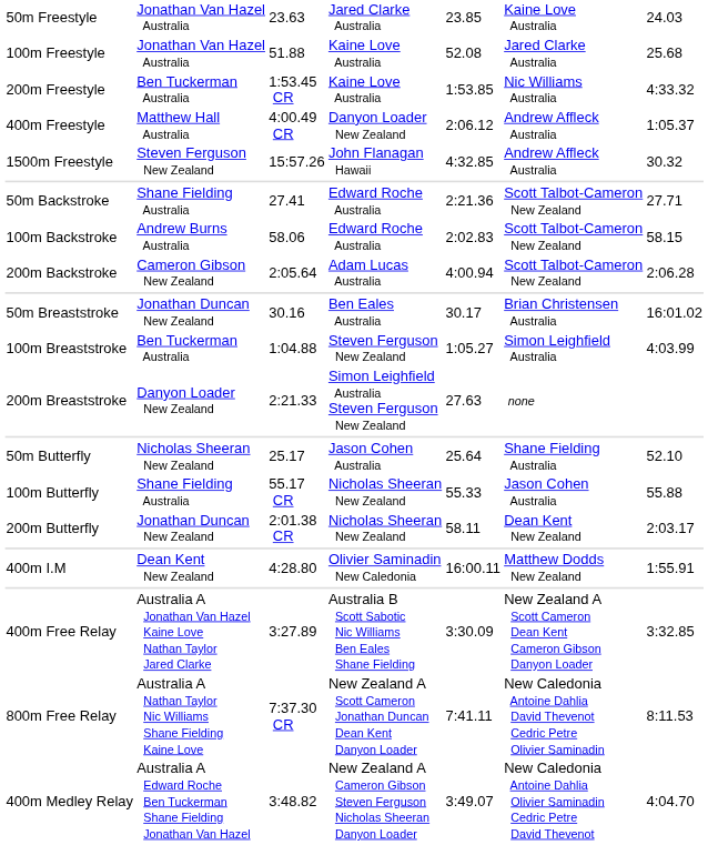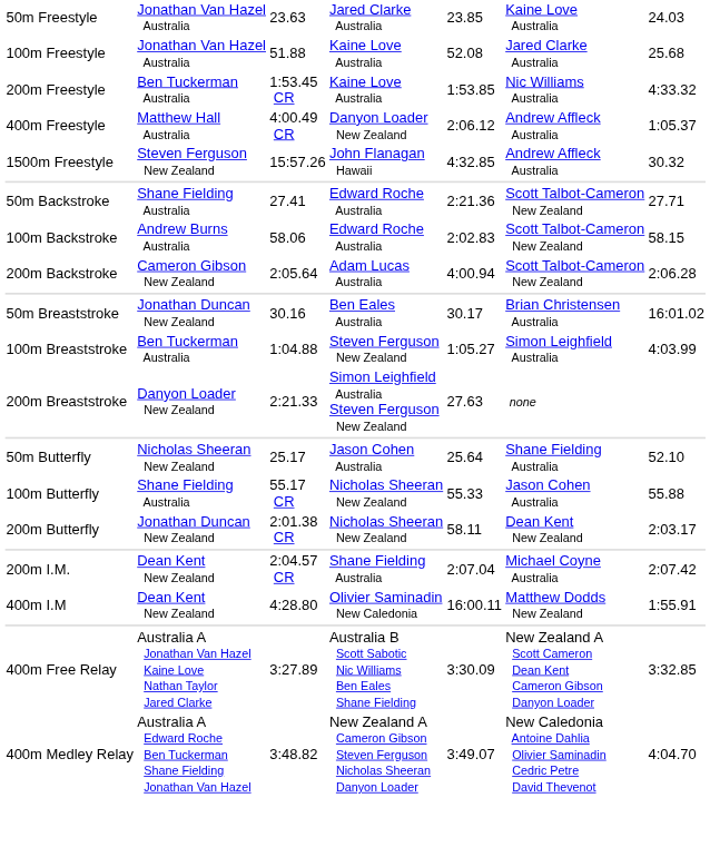+ row: 200m I.M. | Dean Kent New Zealand | 2:04.57 CR | Shane Fielding Australia | 2:07.04 | Michael Coyne Australia | 2:07.42
- row: 800m Free Relay | Australia A Nathan Taylor Nic Williams Shane Fielding Kaine Love | 7:37.30 CR | New Zealand A Scott Cameron Jonathan Duncan Dean Kent Danyon Loader | 7:41.11 | New Caledonia Antoine Dahlia David Thevenot Cedric Petre Olivier Saminadin | 8:11.53
